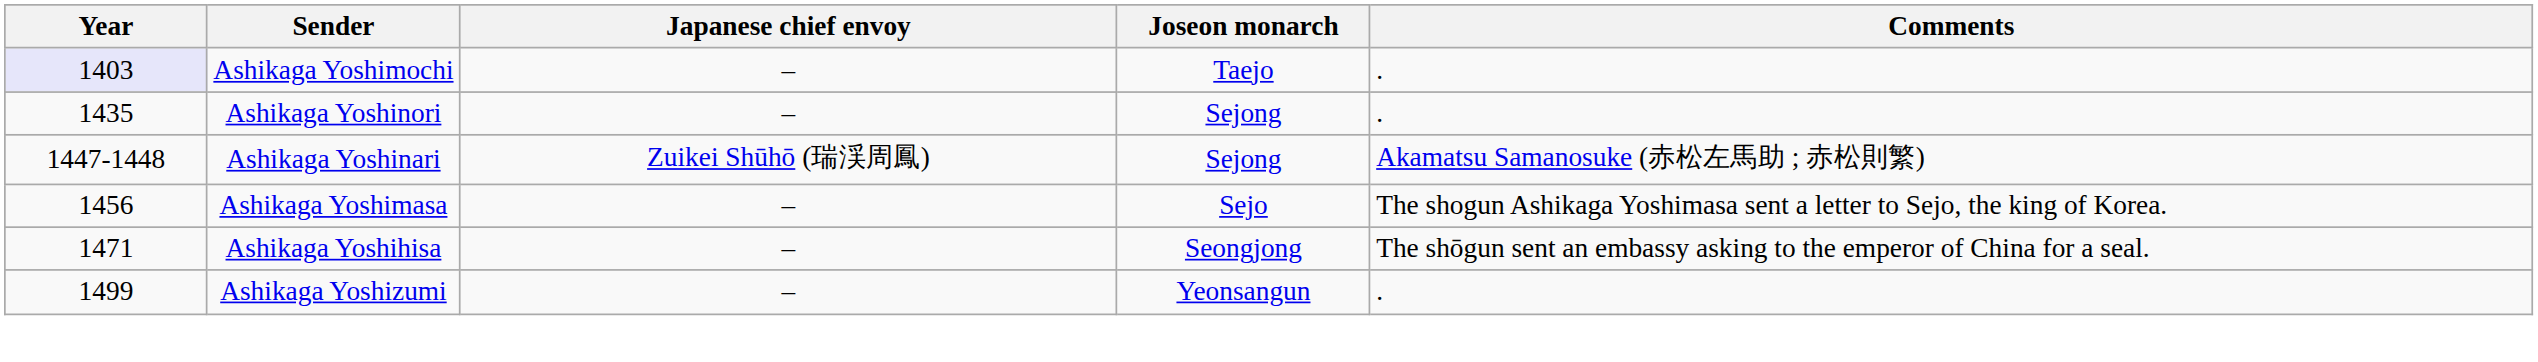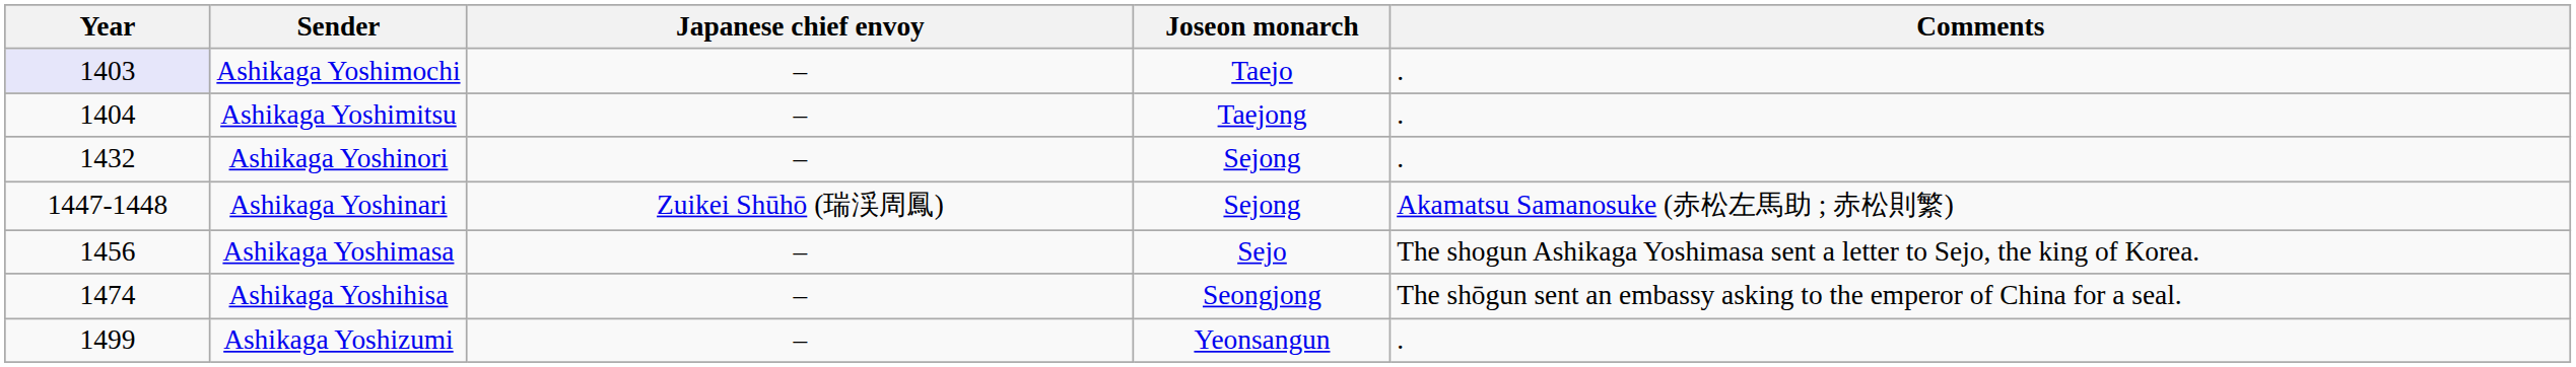+ row: 1404 | Ashikaga Yoshimitsu | – | Taejong | .
Ashikaga Yoshinori | Year: 1435 -> 1432
Ashikaga Yoshihisa | Year: 1471 -> 1474
